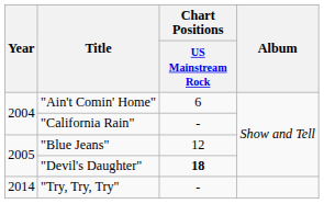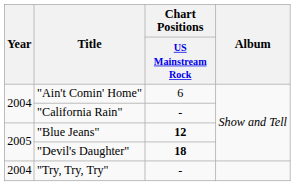"Blue Jeans" | Chart Positions / US Mainstream Rock: normal -> bold
"Try, Try, Try" | Year: 2014 -> 2004
